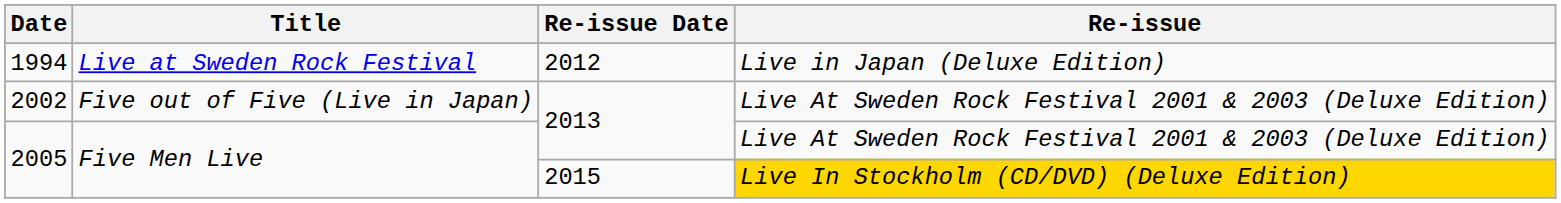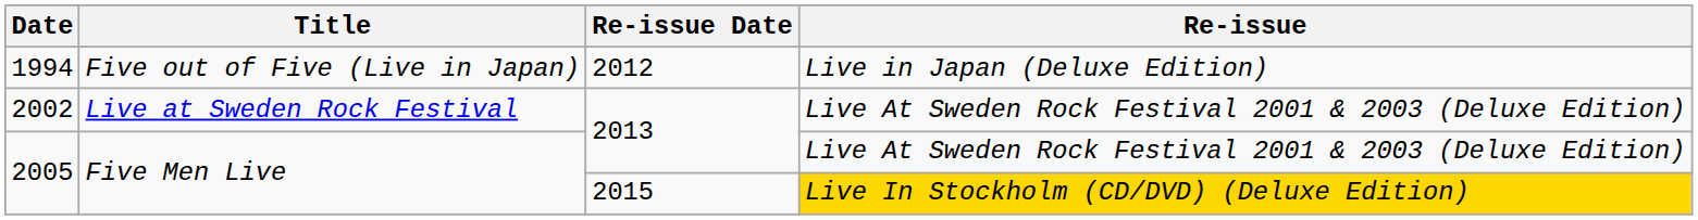1994 | Title: Live at Sweden Rock Festival -> Five out of Five (Live in Japan)
2002 | Title: Five out of Five (Live in Japan) -> Live at Sweden Rock Festival
